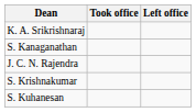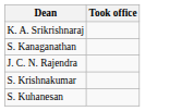- column: Left office
